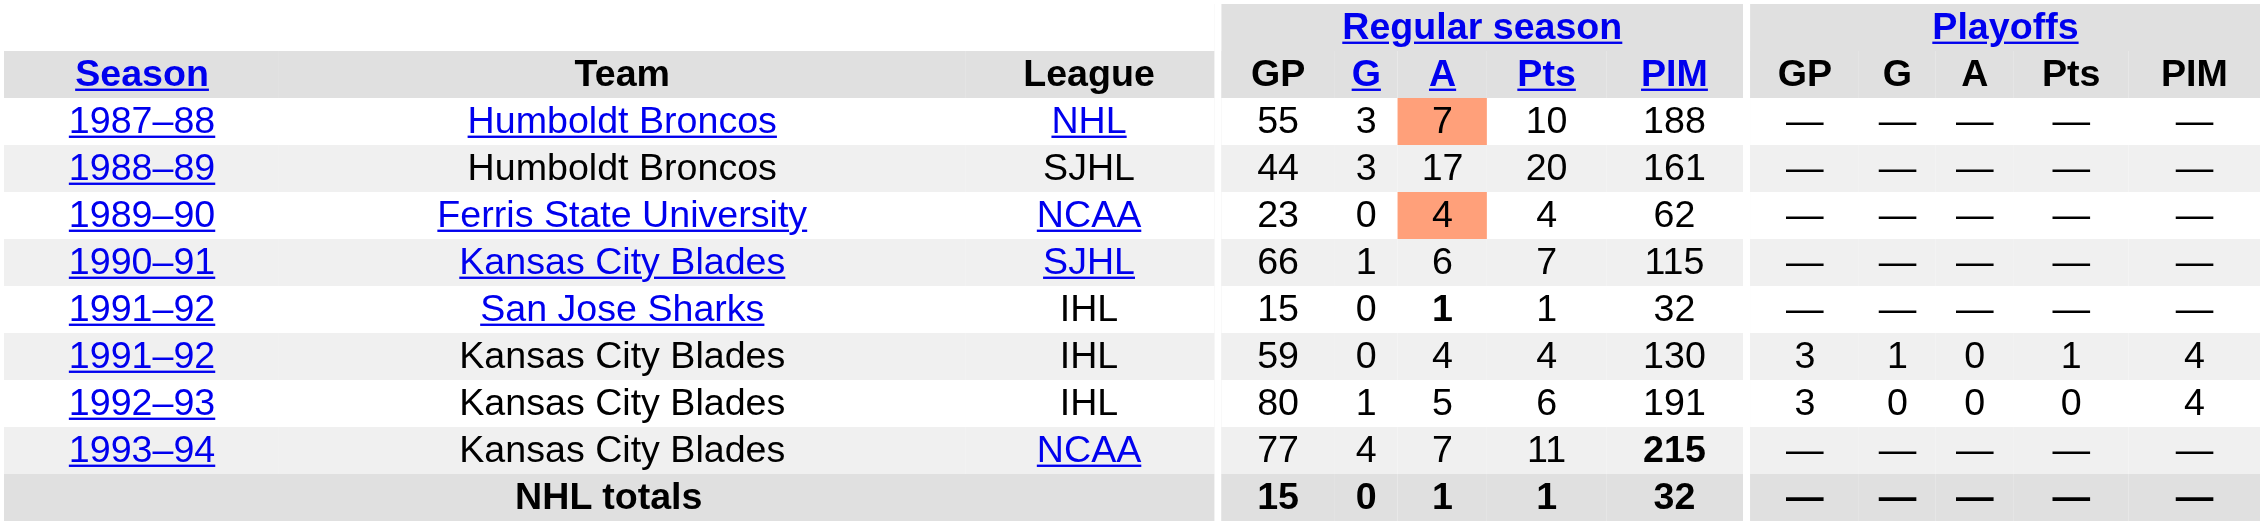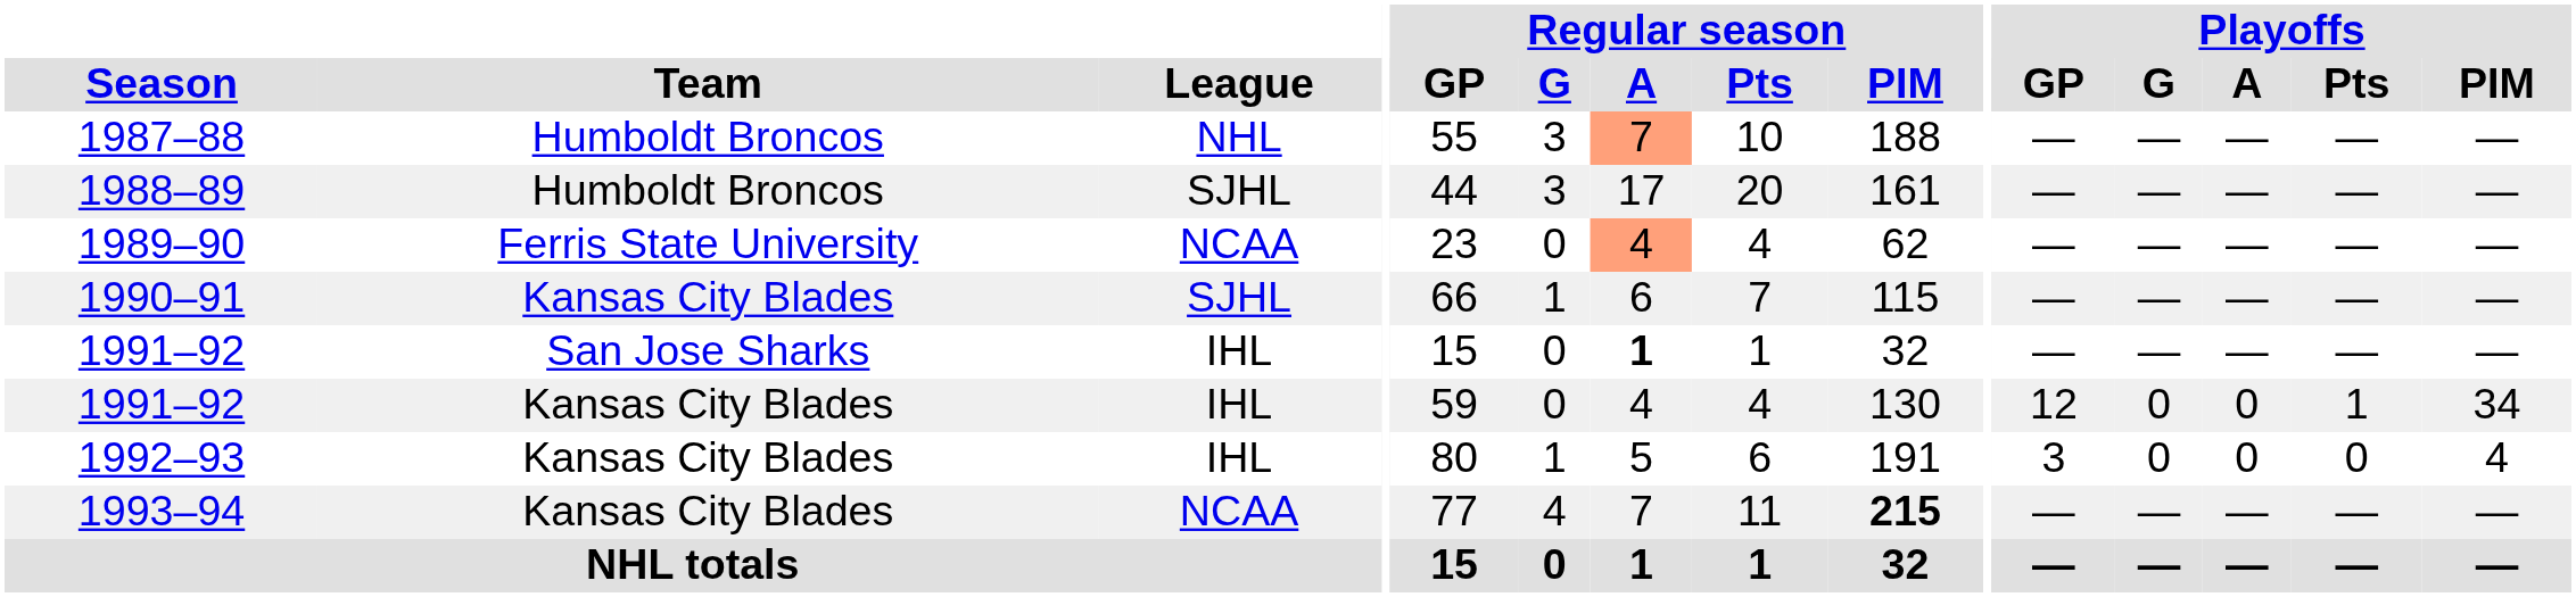1991–92 / Kansas City Blades | Playoffs / GP: 3 -> 12
1991–92 / Kansas City Blades | Playoffs / G: 1 -> 0
1991–92 / Kansas City Blades | Playoffs / PIM: 4 -> 34
